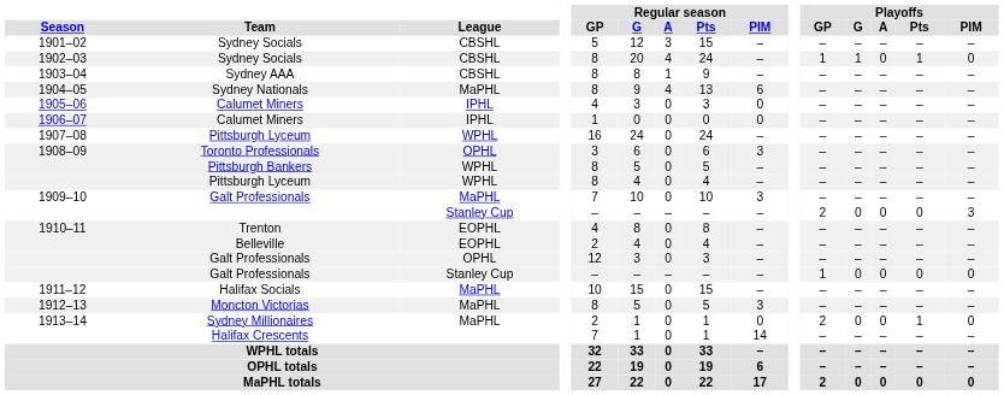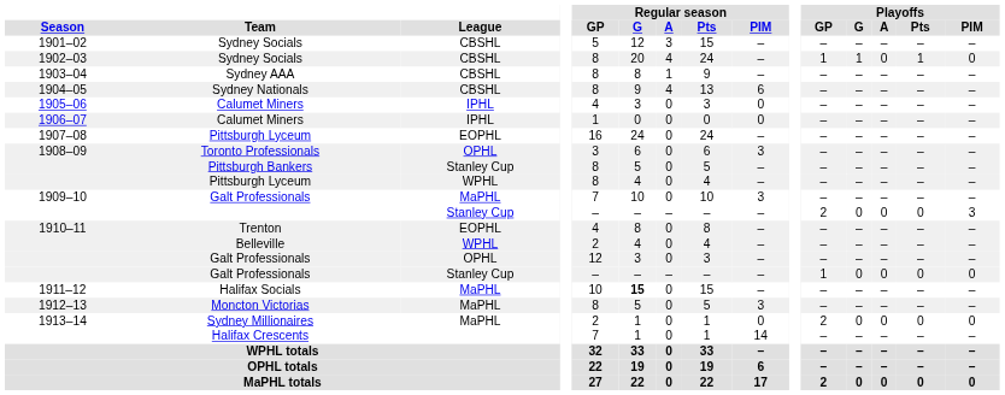Sydney Nationals | League: MaPHL -> CBSHL
1907–08 / Pittsburgh Lyceum | League: WPHL -> EOPHL
Pittsburgh Bankers | League: WPHL -> Stanley Cup
Belleville | League: EOPHL -> WPHL
Halifax Socials | Regular season / G: normal -> bold
Sydney Millionaires | Playoffs / Pts: 1 -> 0
